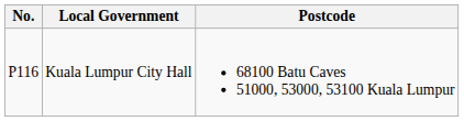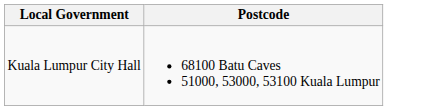- column: No. | P116
